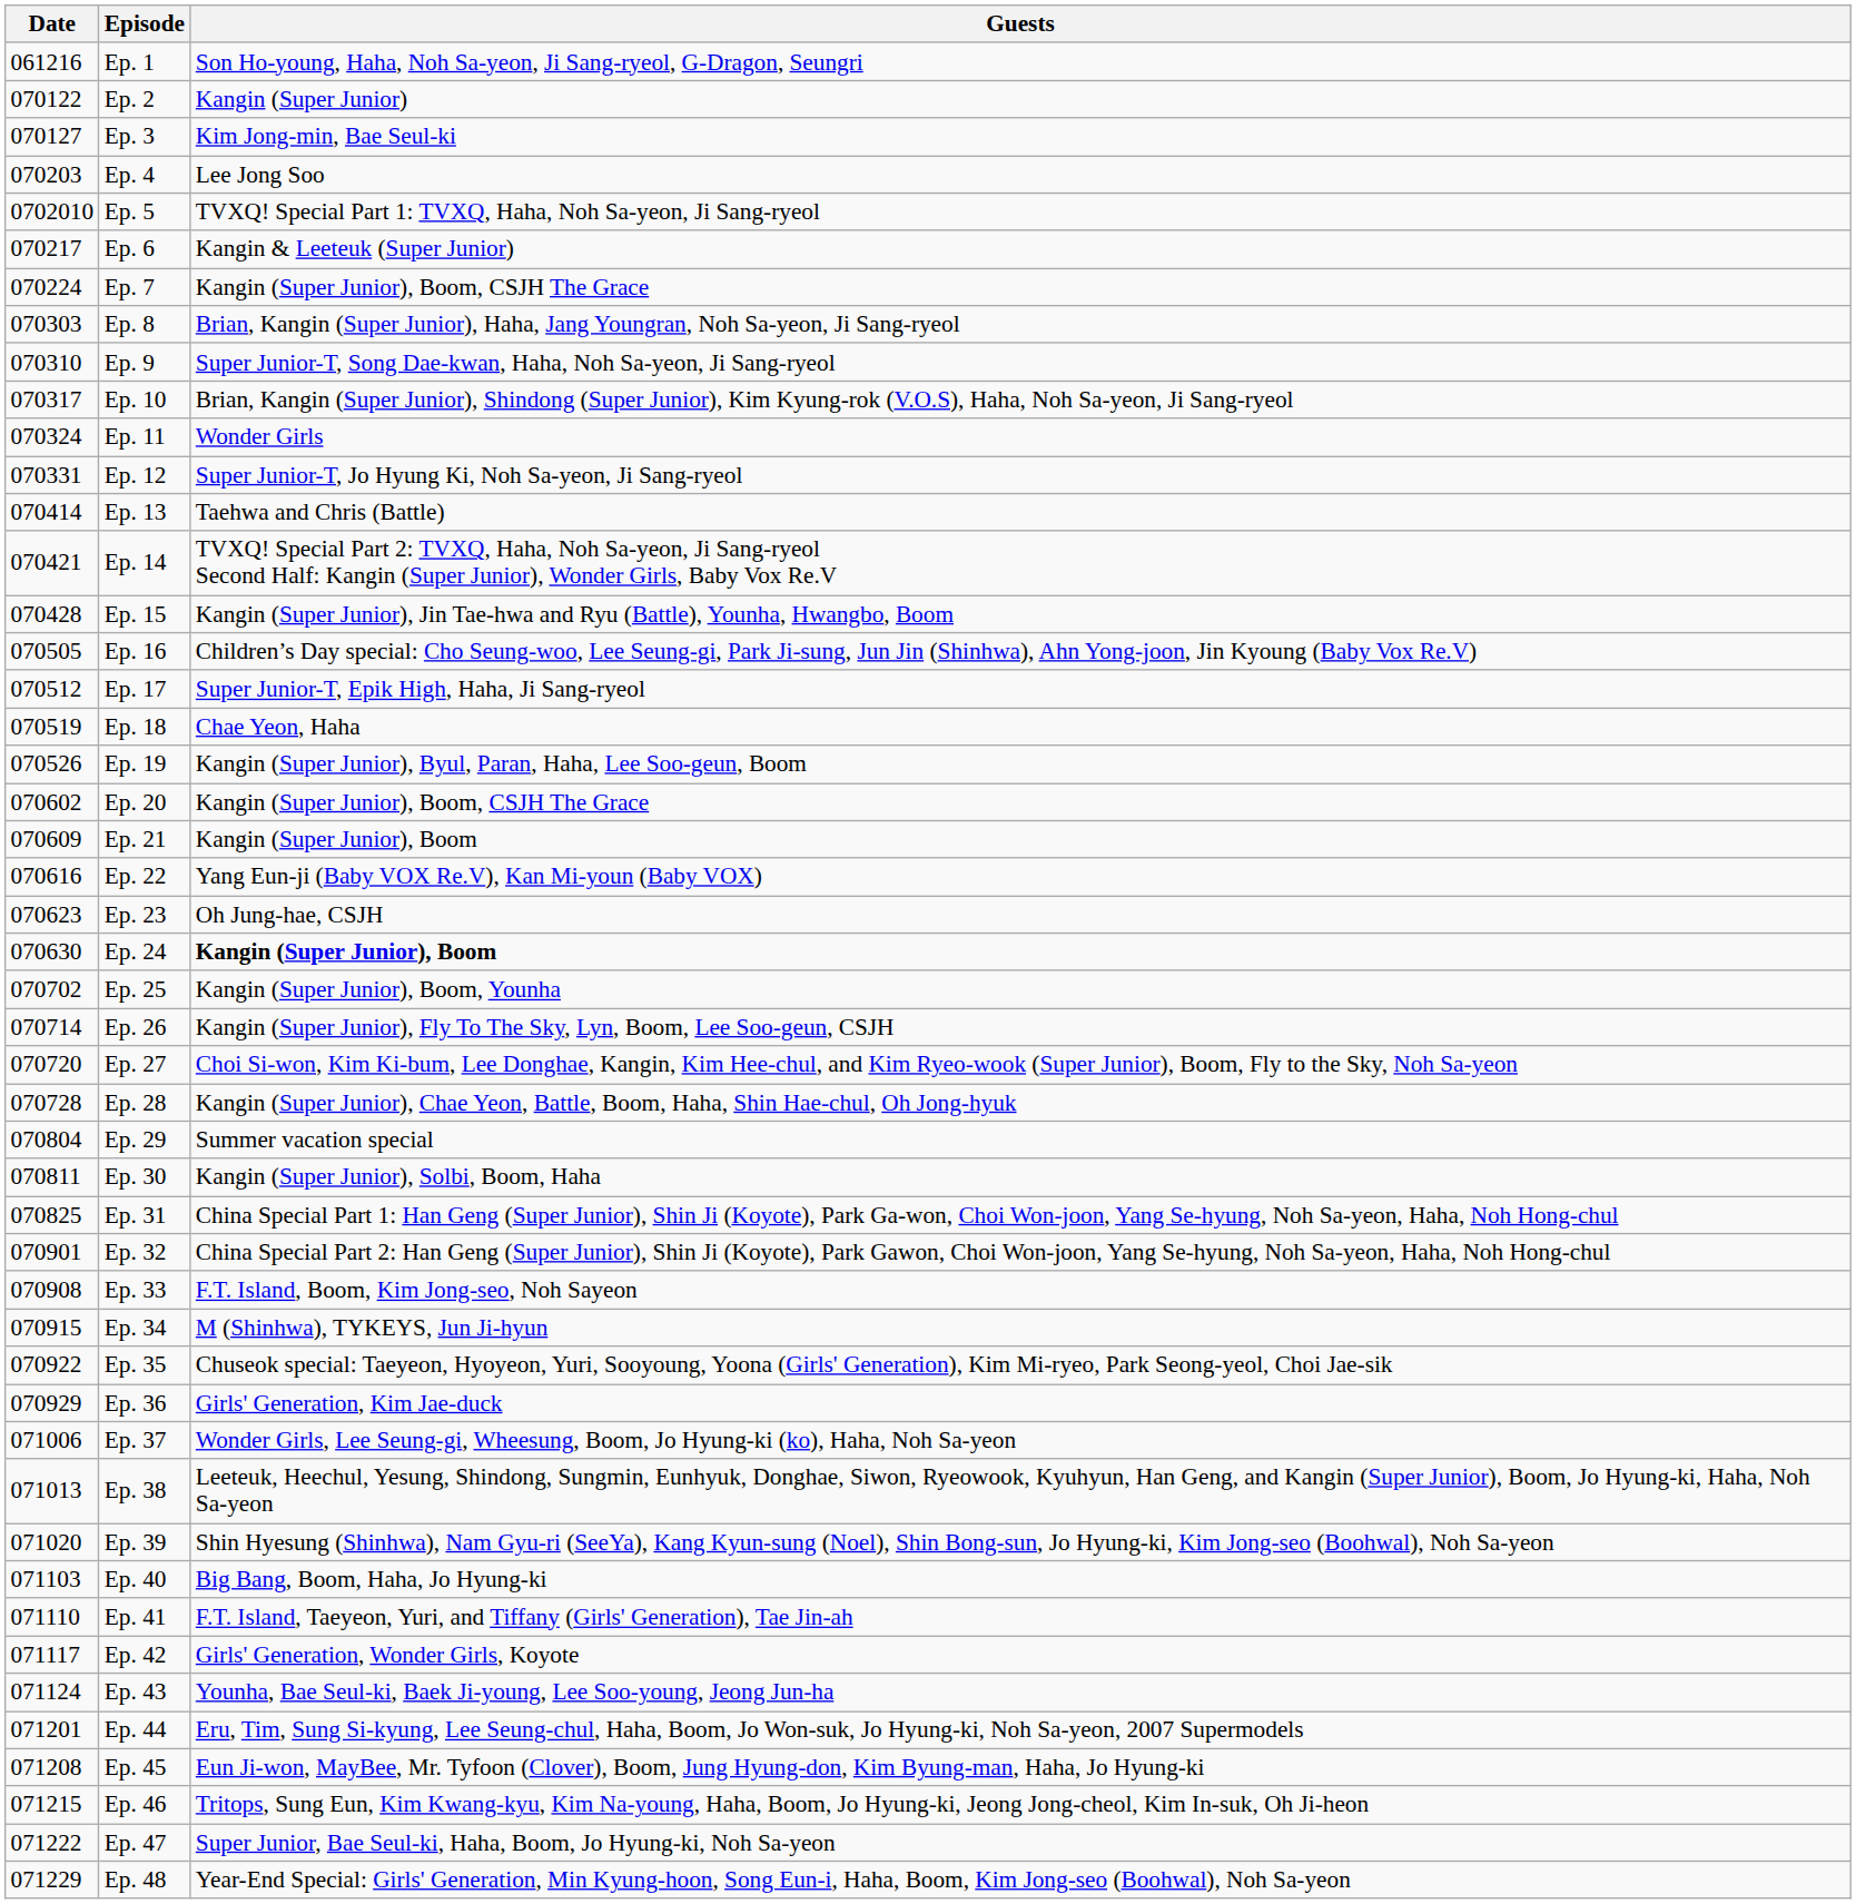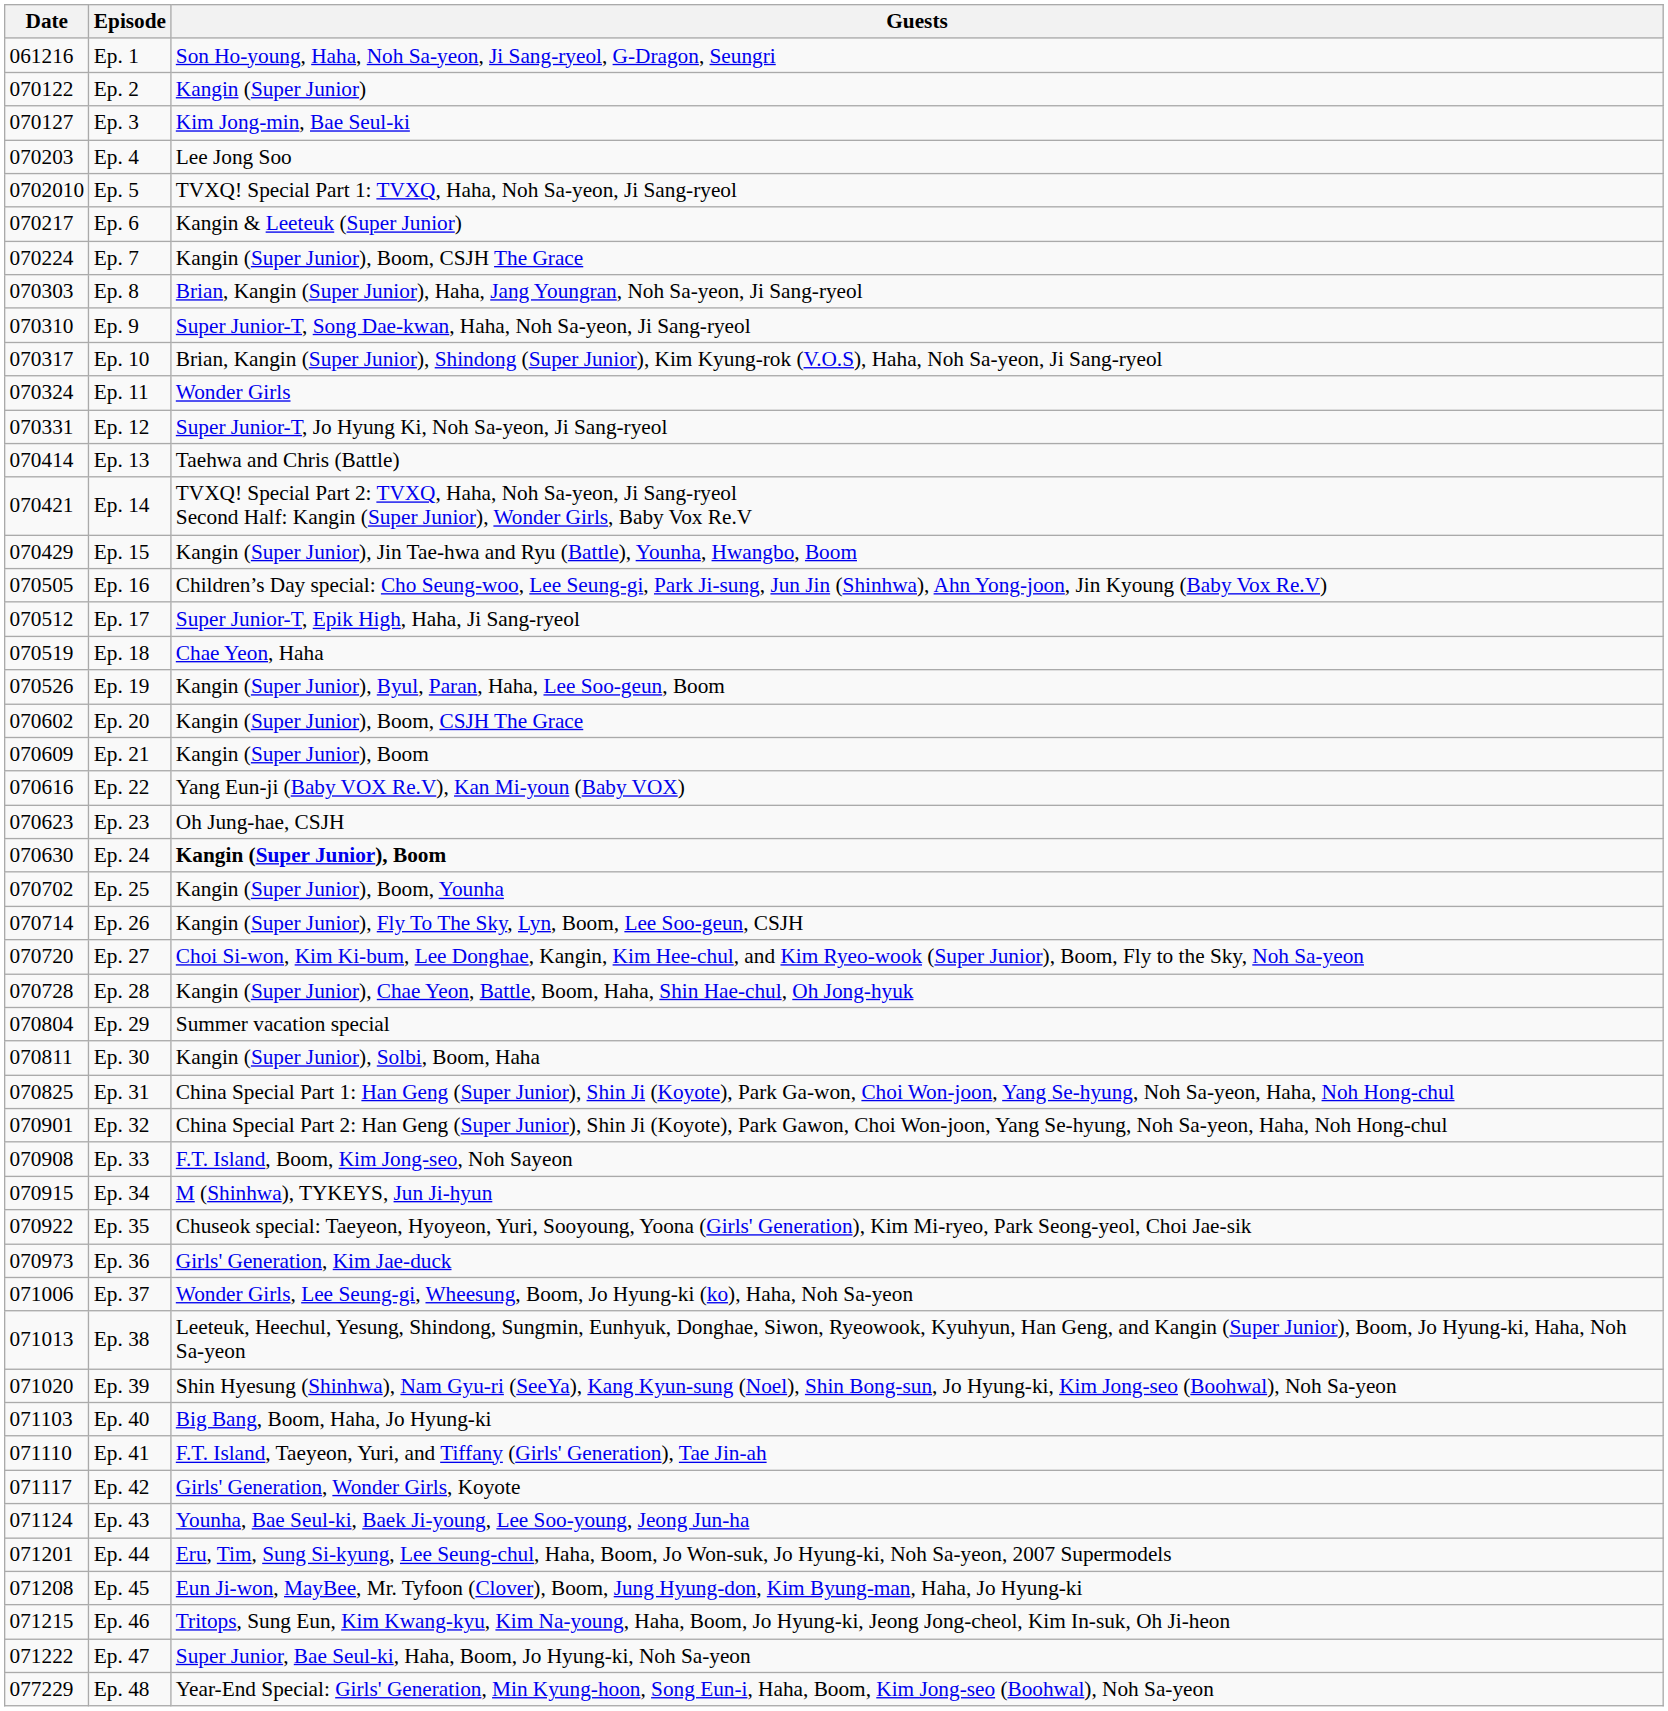Ep. 15 | Date: 070428 -> 070429
Ep. 36 | Date: 070929 -> 070973
Ep. 48 | Date: 071229 -> 077229
